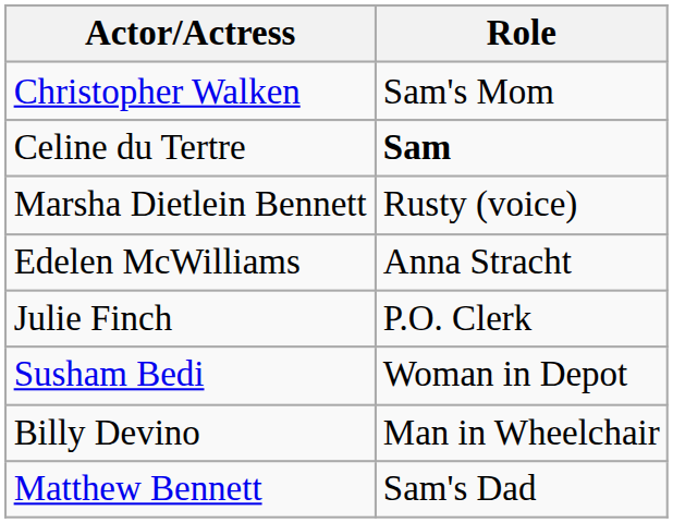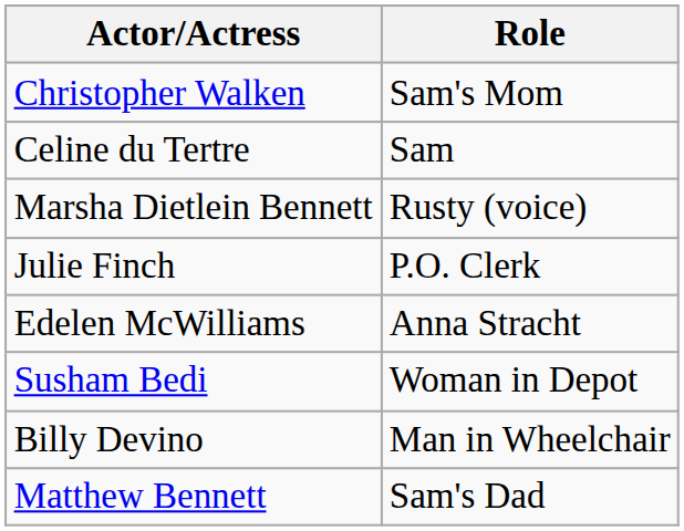Celine du Tertre | Role: bold -> normal
rows swapped: Edelen McWilliams <-> Julie Finch
